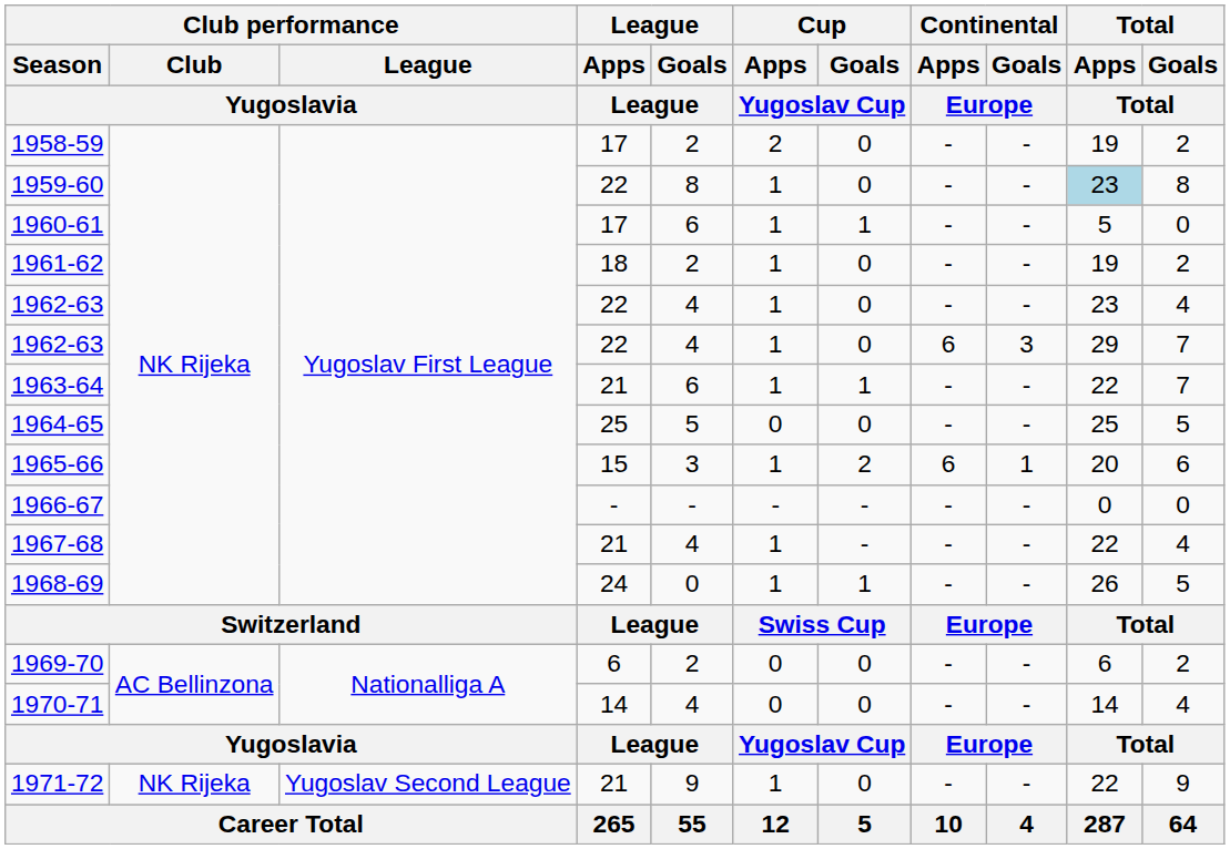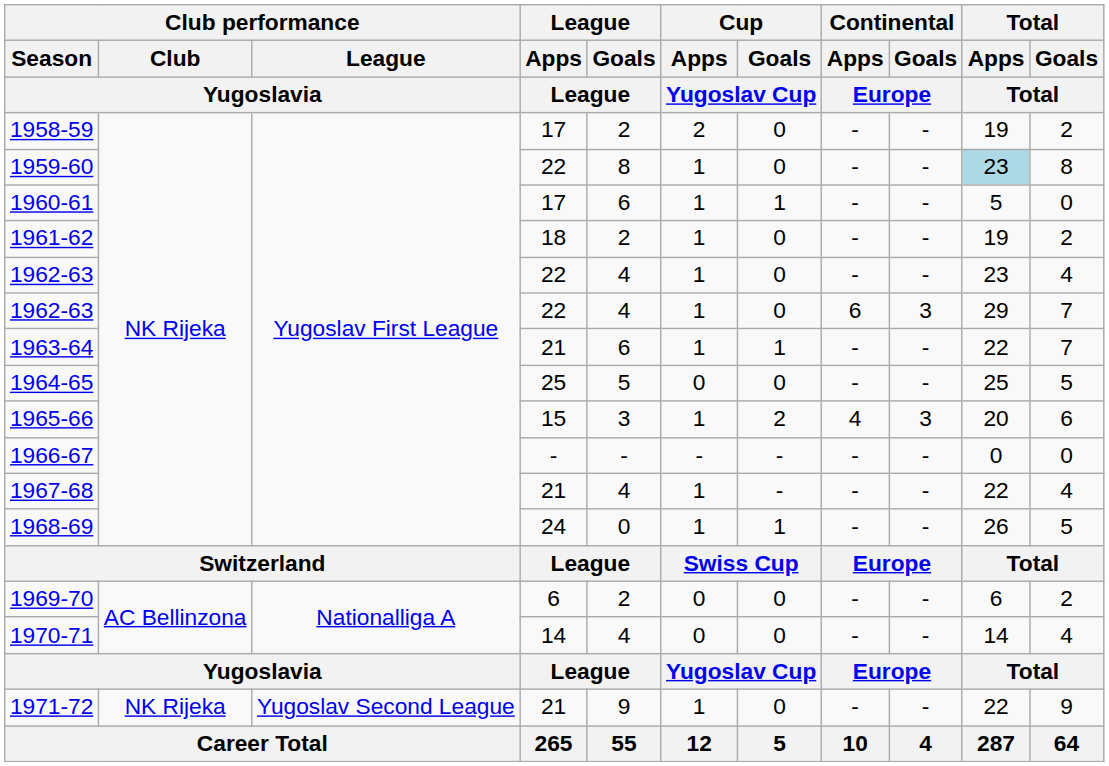1965-66 | Continental / Apps / Europe: 6 -> 4
1965-66 | Continental / Goals / Europe: 1 -> 3
